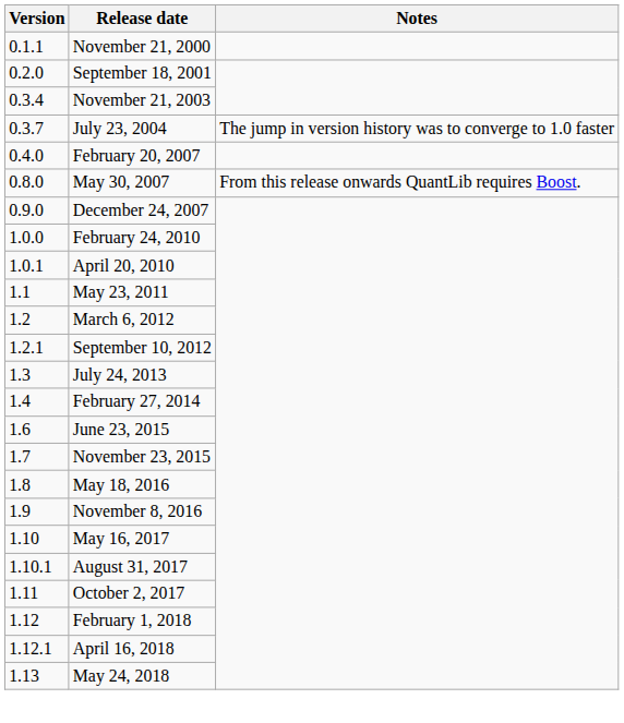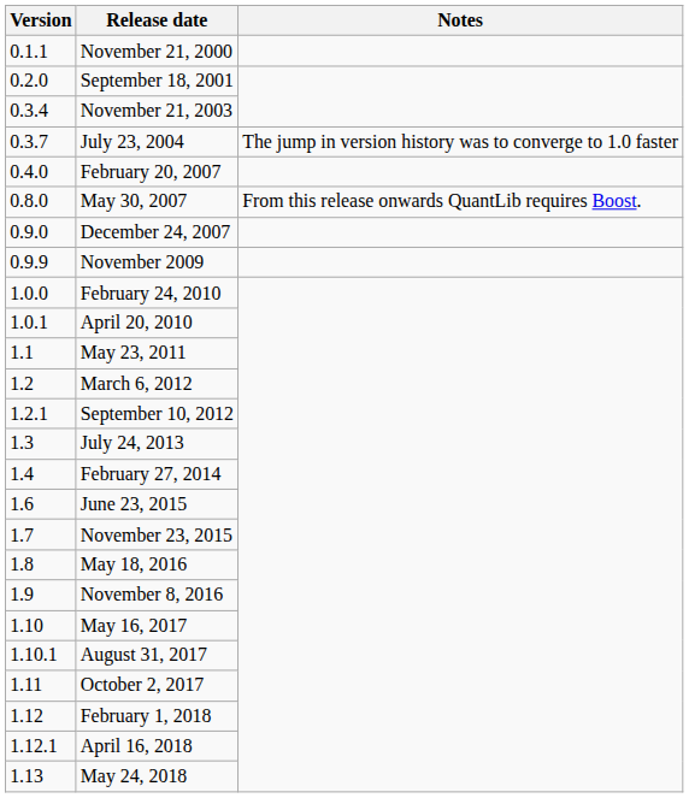+ row: 0.9.9 | November 2009
